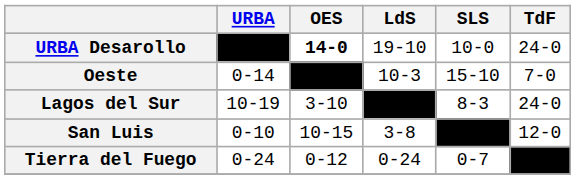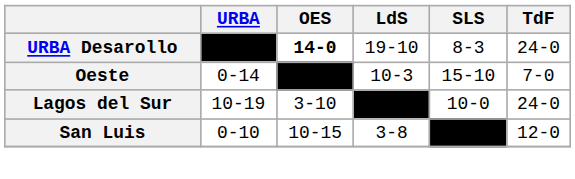URBA Desarollo | SLS: 10-0 -> 8-3
Lagos del Sur | SLS: 8-3 -> 10-0
- row: Tierra del Fuego | 0-24 | 0-12 | 0-24 | 0-7 | ––––
